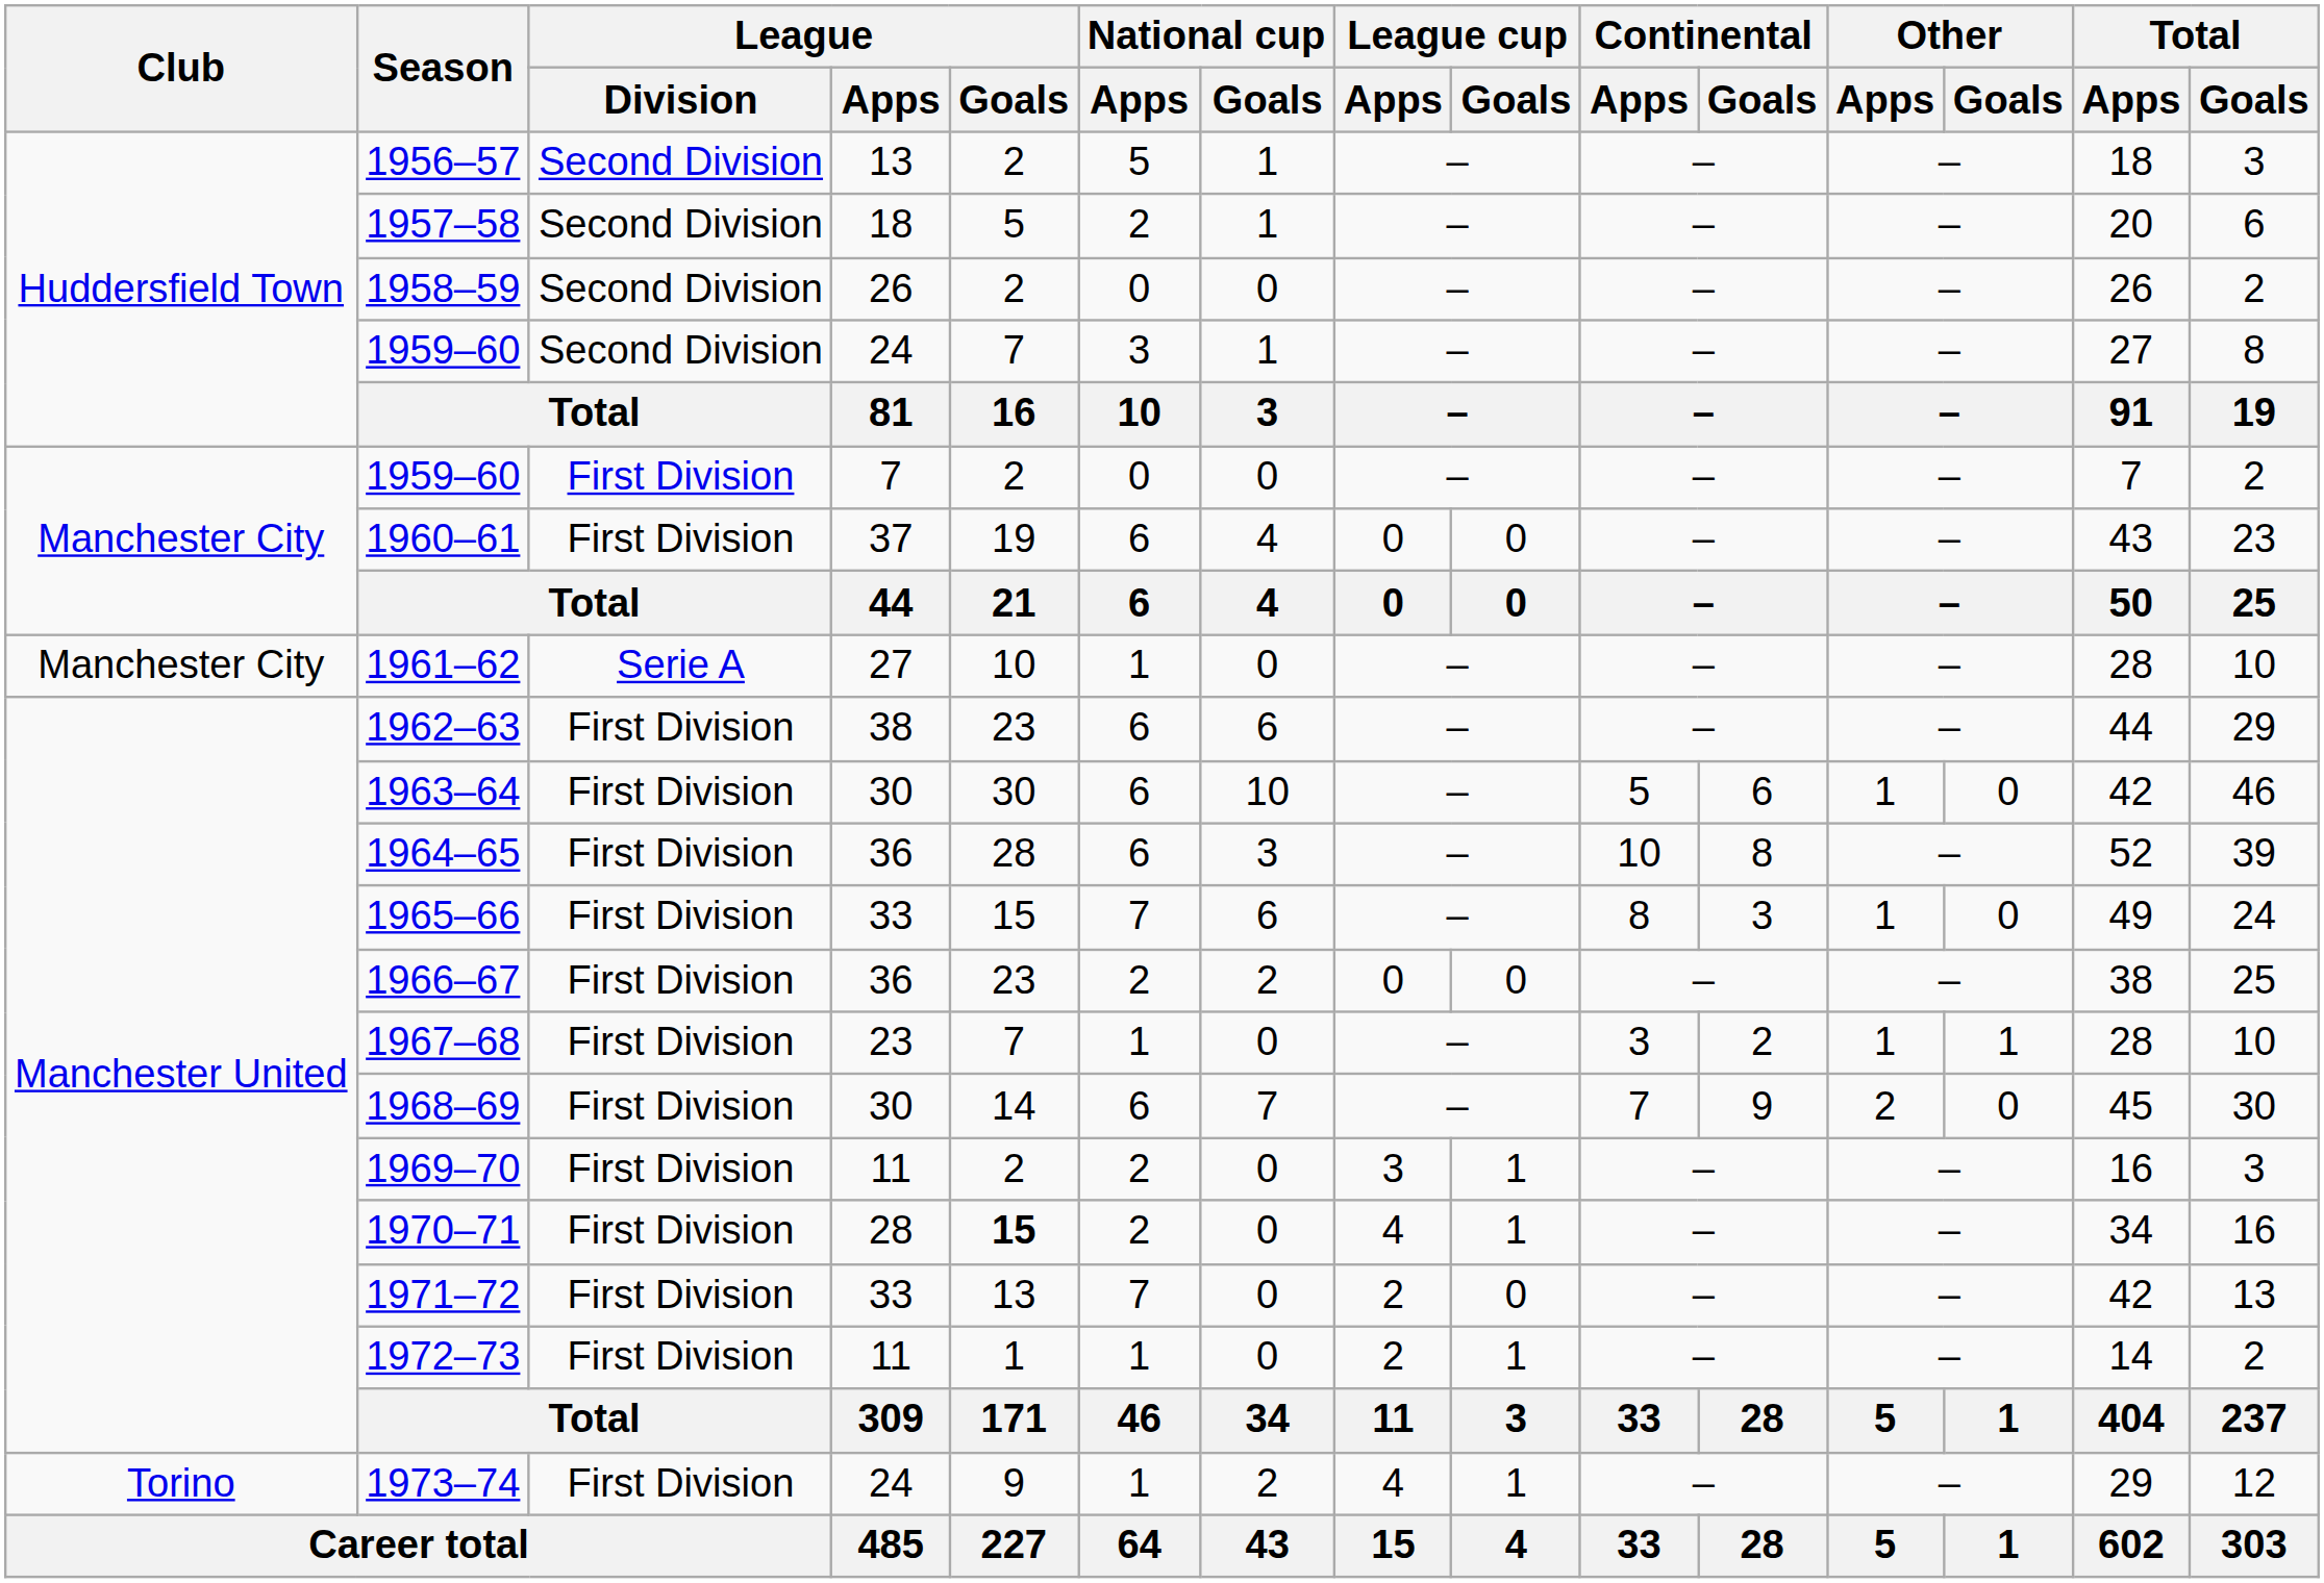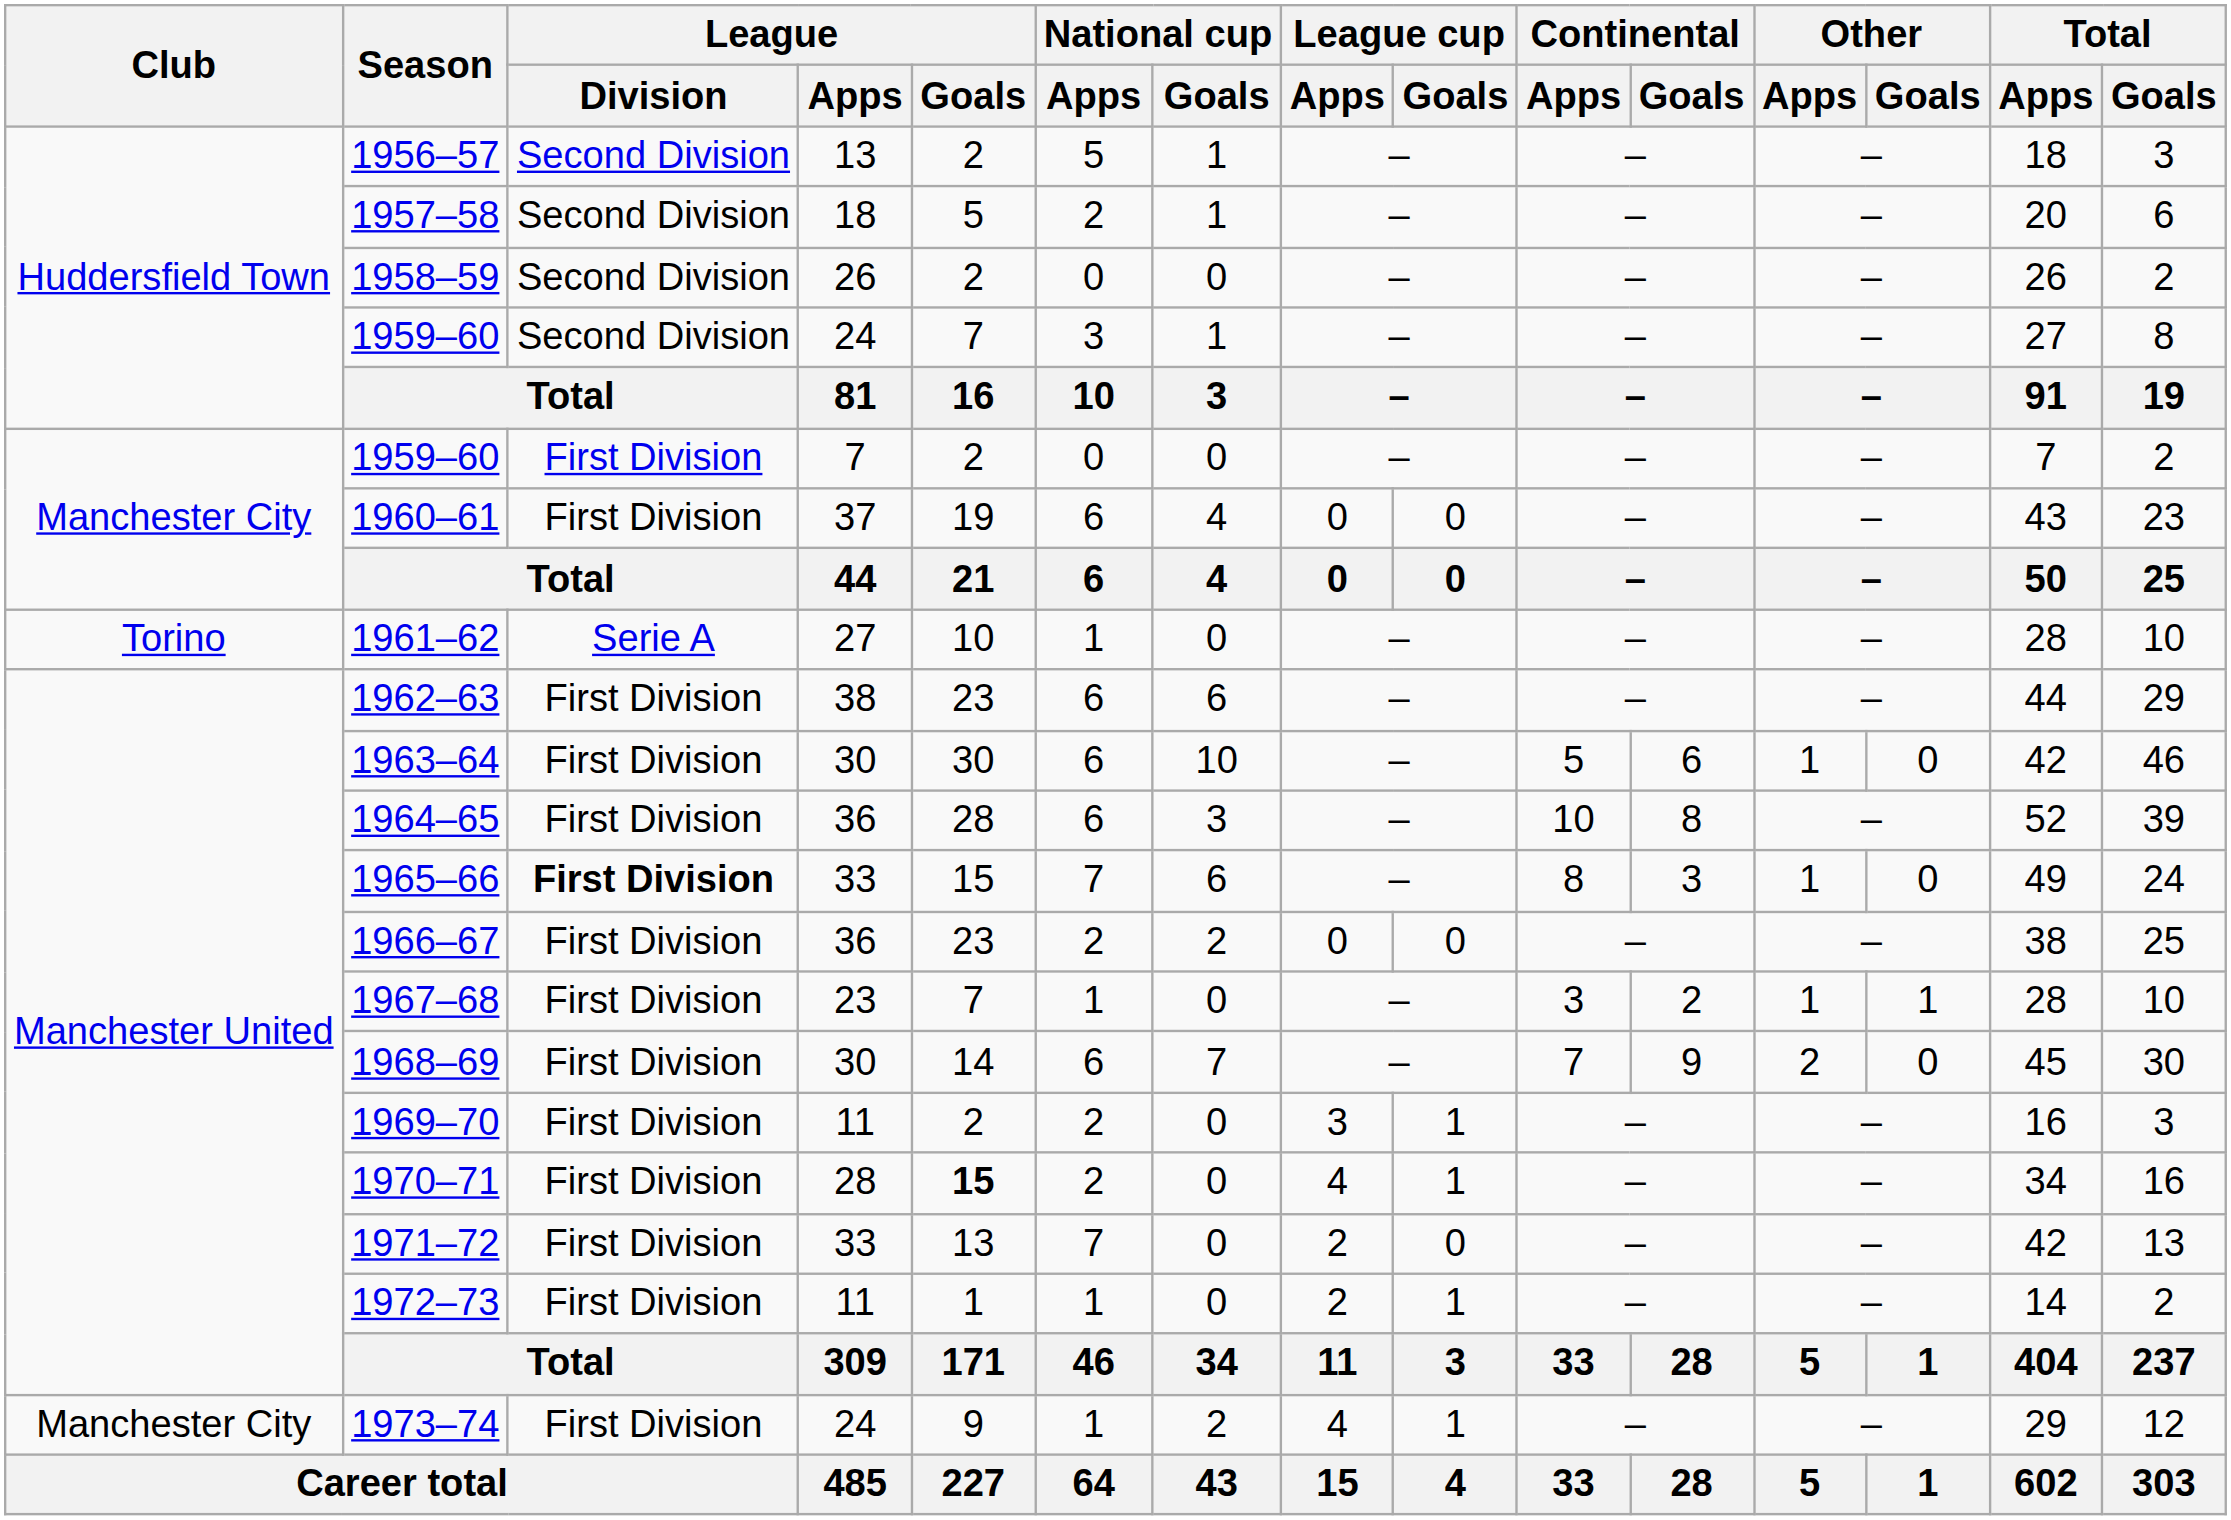1961–62 | Club: Manchester City -> Torino
1965–66 | League / Division: normal -> bold
1973–74 | Club: Torino -> Manchester City
